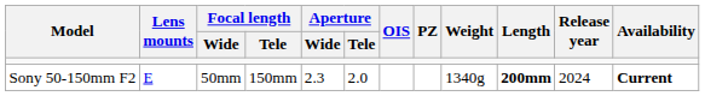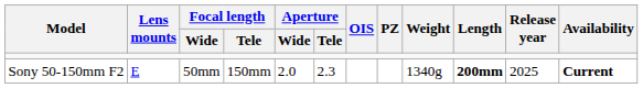Sony 50-150mm F2 | Aperture / Wide: 2.3 -> 2.0
Sony 50-150mm F2 | Aperture / Tele: 2.0 -> 2.3
Sony 50-150mm F2 | Release year: 2024 -> 2025
